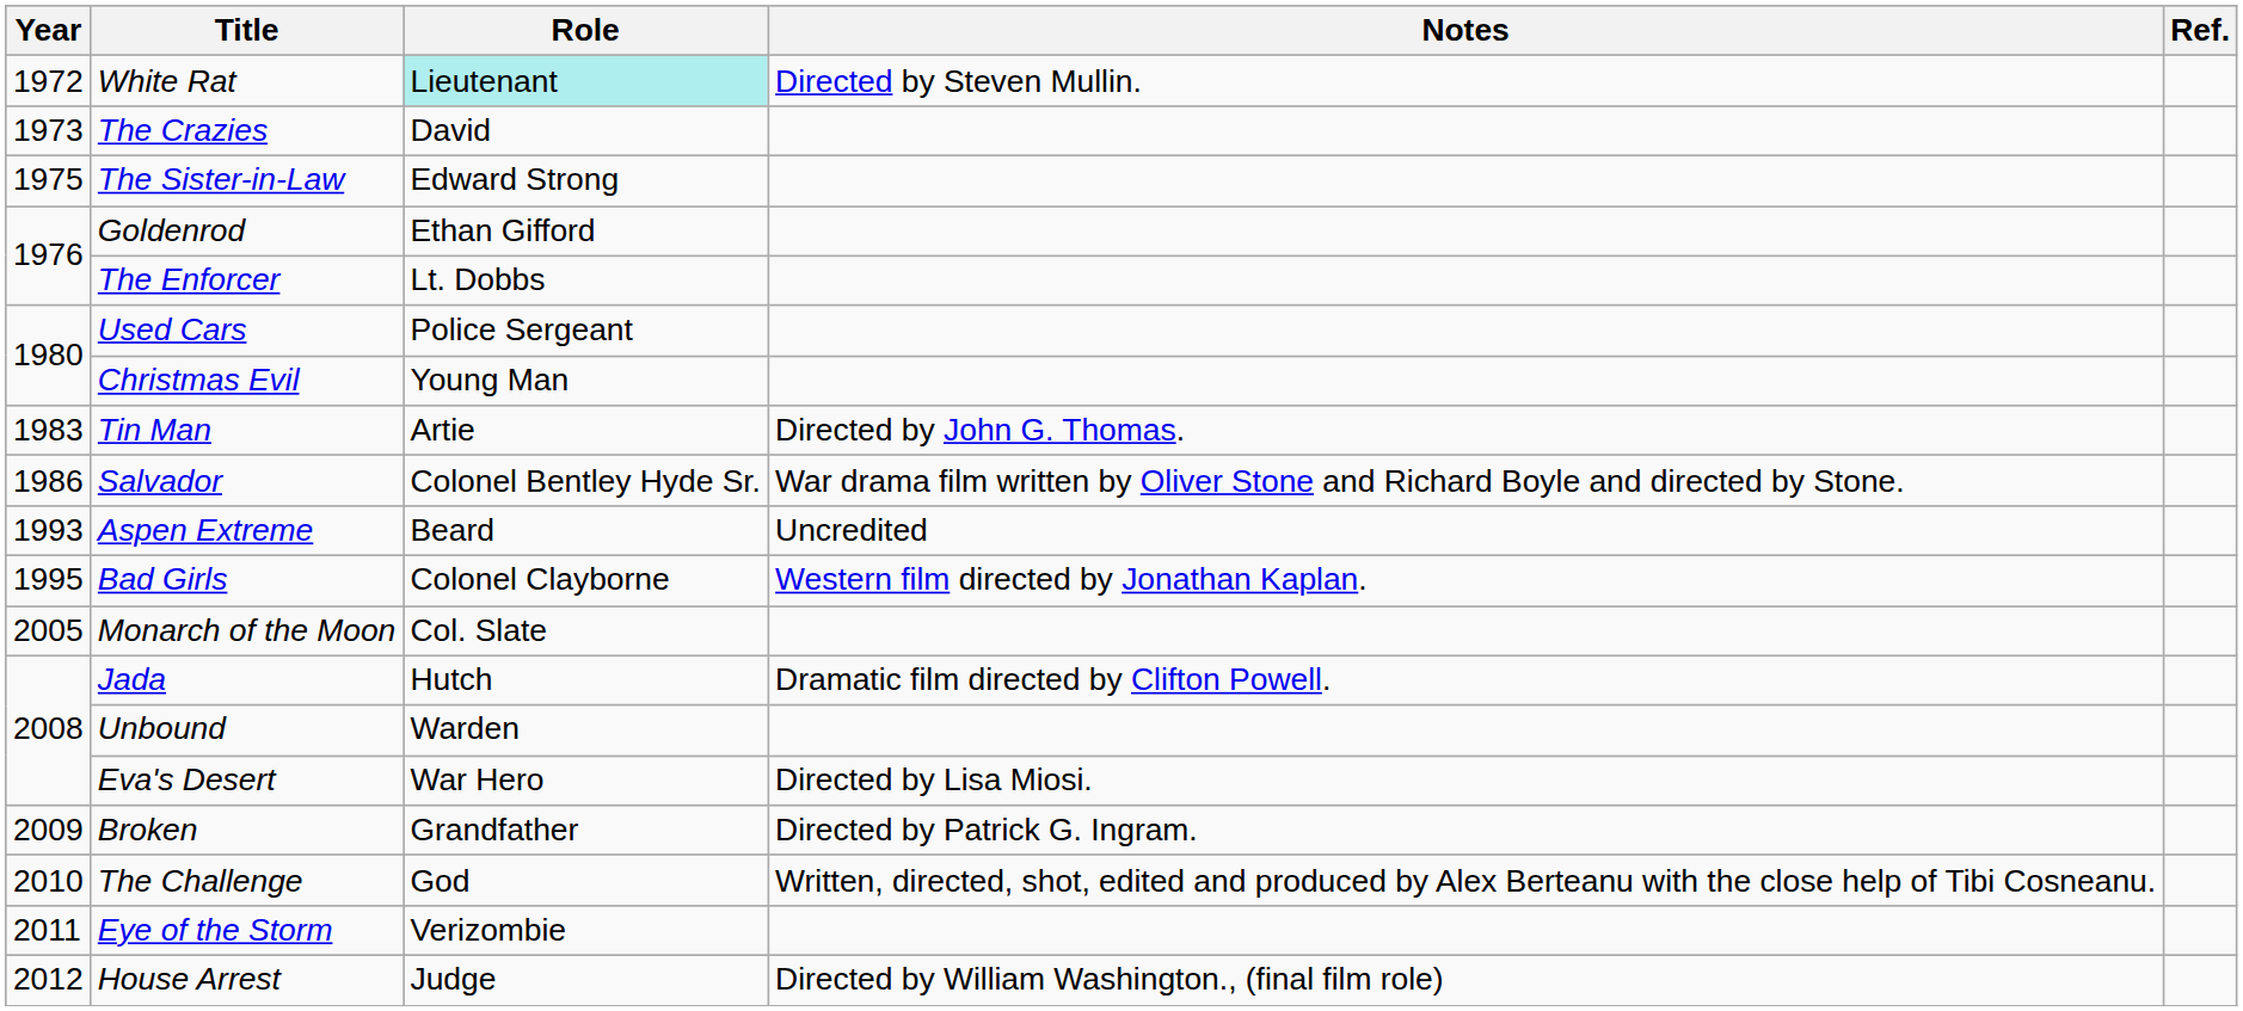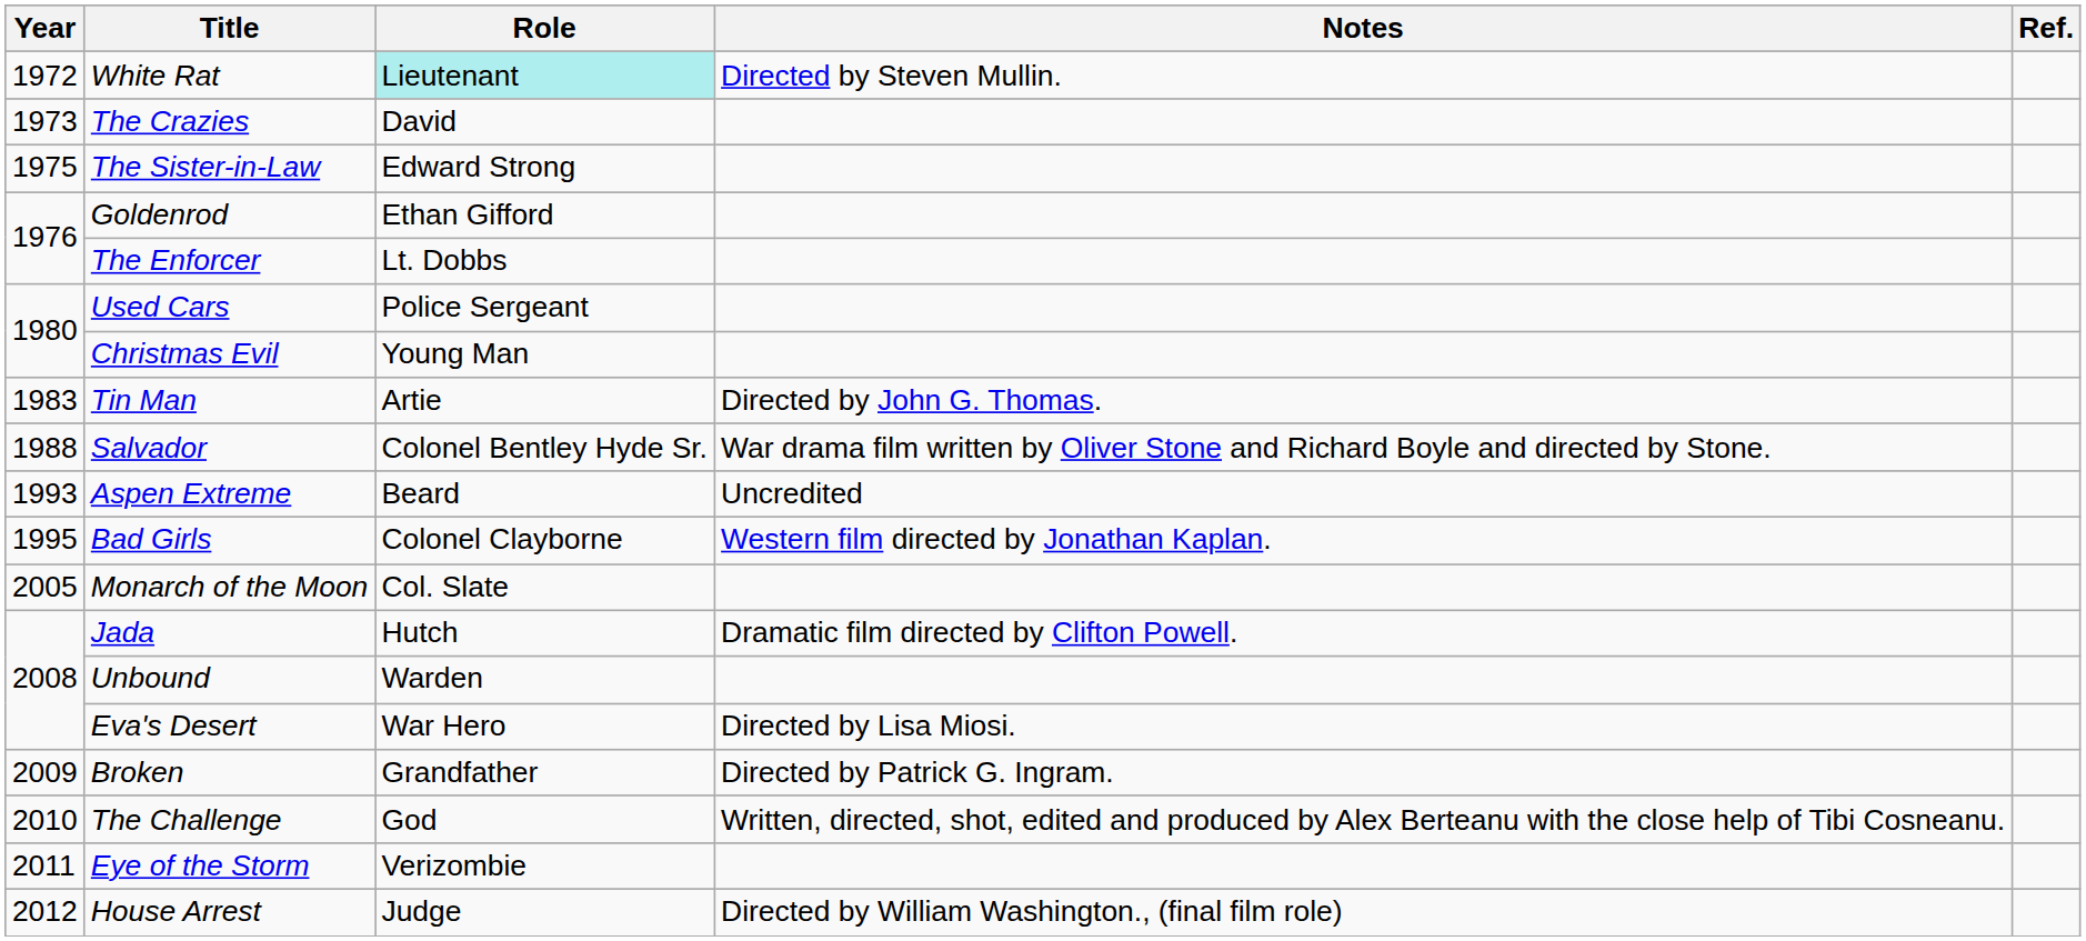Salvador | Year: 1986 -> 1988
